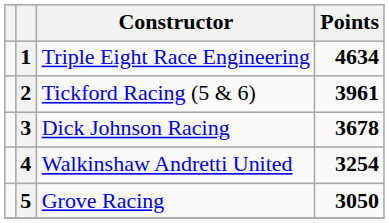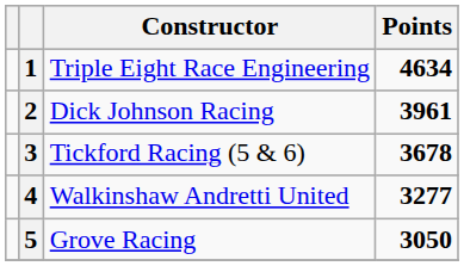2 | Constructor: Tickford Racing (5 & 6) -> Dick Johnson Racing
3 | Constructor: Dick Johnson Racing -> Tickford Racing (5 & 6)
4 | Points: 3254 -> 3277
